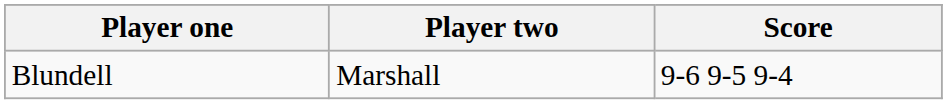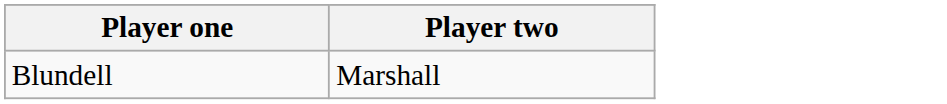- column: Score | 9-6 9-5 9-4
